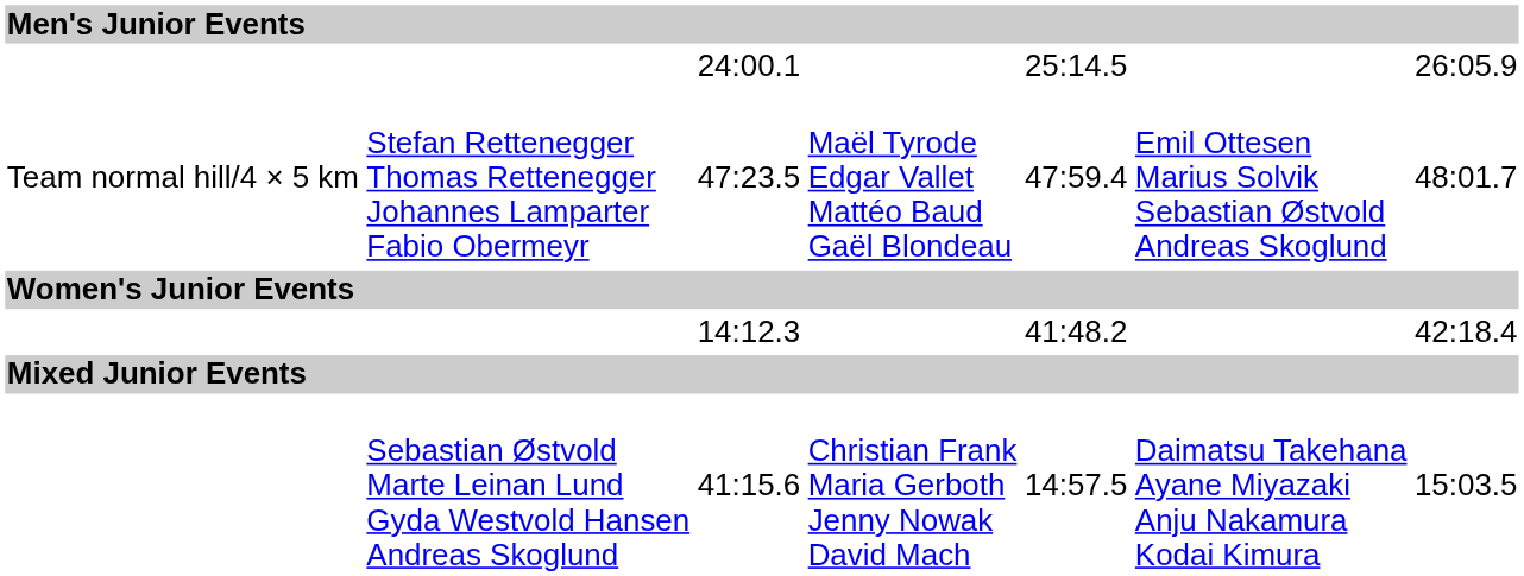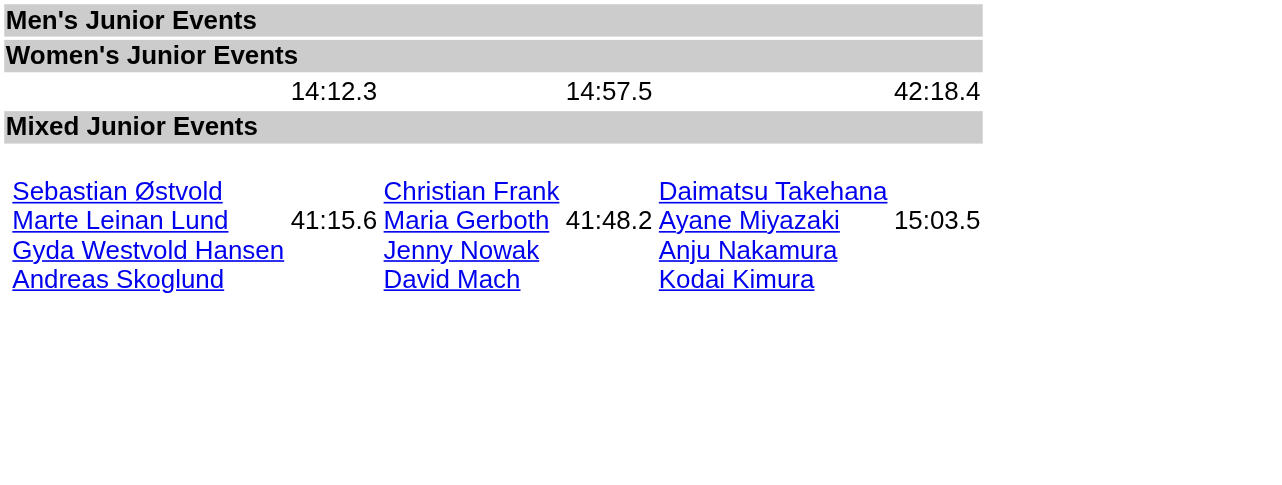- row: 24:00.1 | 25:14.5 | 26:05.9
- row: Team normal hill/4 × 5 km | Stefan Rettenegger Thomas Rettenegger Johannes Lamparter Fabio Obermeyr | 47:23.5 | Maël Tyrode Edgar Vallet Mattéo Baud Gaël Blondeau | 47:59.4 | Emil Ottesen Marius Solvik Sebastian Østvold Andreas Skoglund | 48:01.7
14:12.3 | column 5: 41:48.2 -> 14:57.5
41:15.6 | column 5: 14:57.5 -> 41:48.2
